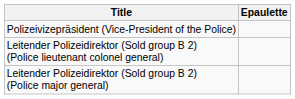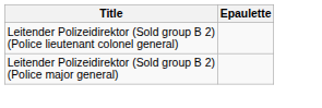- row: Polizeivizepräsident (Vice-President of the Police)
